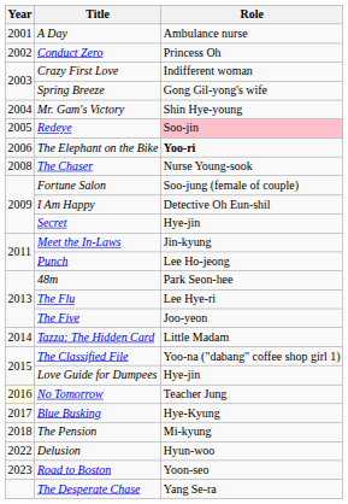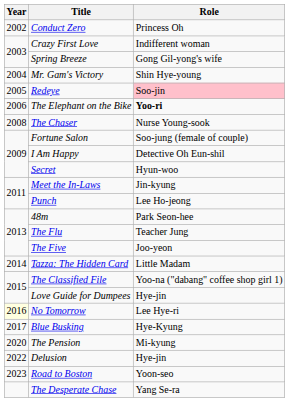- row: 2001 | A Day | Ambulance nurse
Secret | Role: Hye-jin -> Hyun-woo
The Flu | Role: Lee Hye-ri -> Teacher Jung
No Tomorrow | Role: Teacher Jung -> Lee Hye-ri
The Pension | Year: 2018 -> 2020
Delusion | Role: Hyun-woo -> Hye-jin
